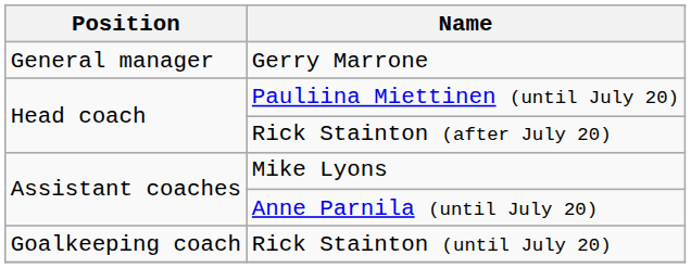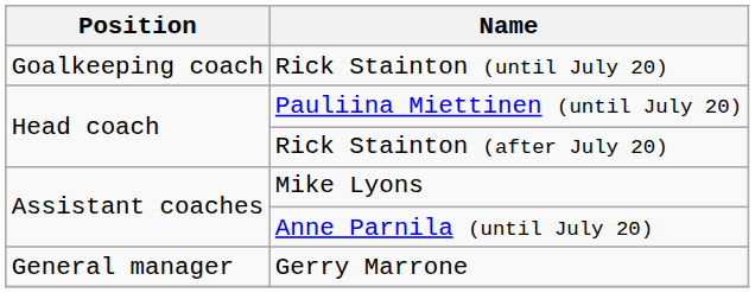rows swapped: Gerry Marrone <-> Rick Stainton (until July 20)
